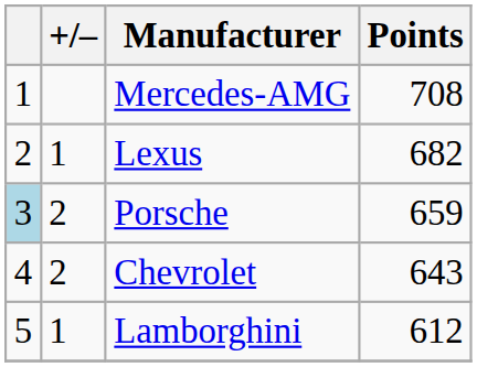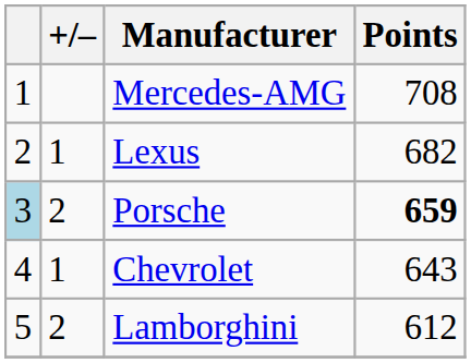Porsche | Points: normal -> bold
Chevrolet | +/–: 2 -> 1
Lamborghini | +/–: 1 -> 2
